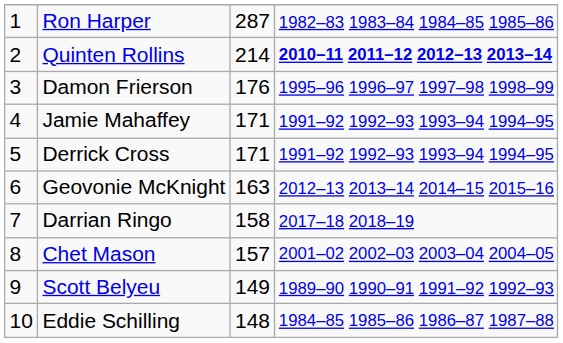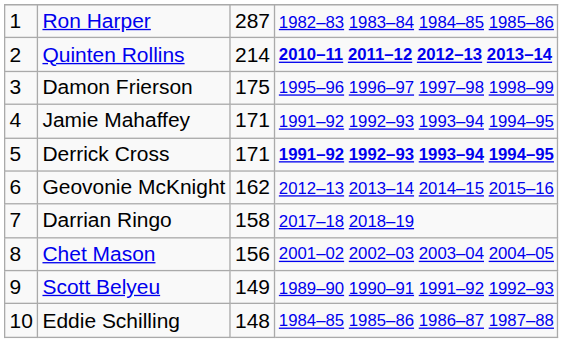Damon Frierson | column 3: 176 -> 175
Derrick Cross | column 4: normal -> bold
Geovonie McKnight | column 3: 163 -> 162
Chet Mason | column 3: 157 -> 156
